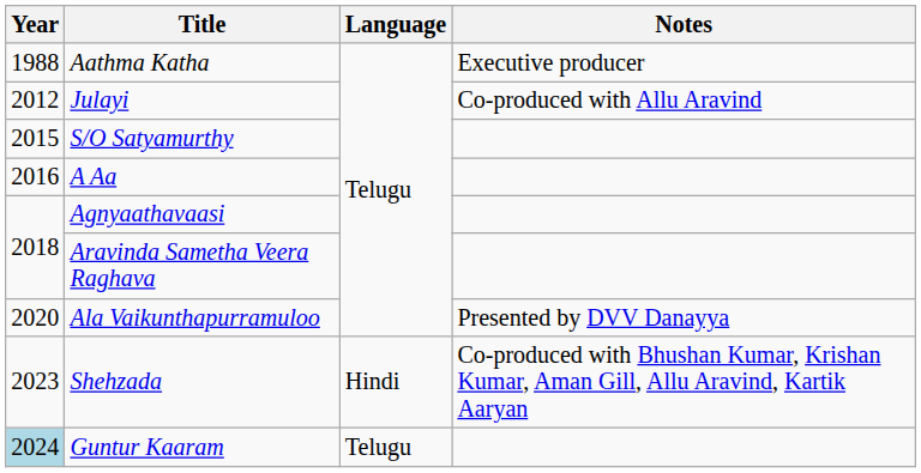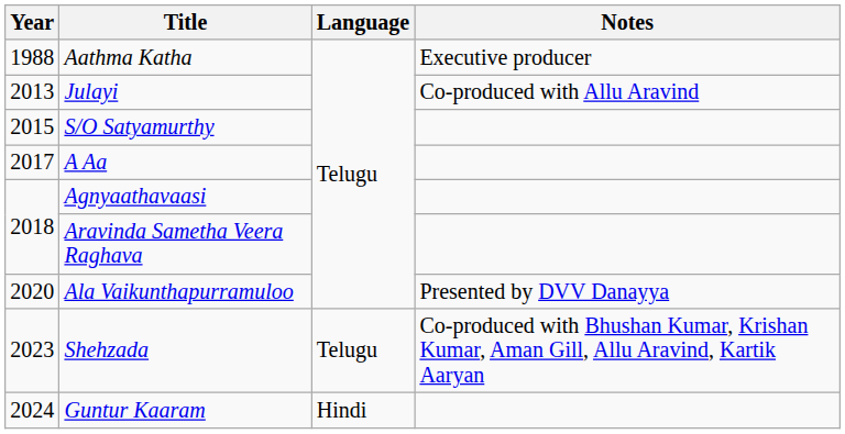Julayi | Year: 2012 -> 2013
A Aa | Year: 2016 -> 2017
Shehzada | Language: Hindi -> Telugu
Guntur Kaaram | Year: lightblue background -> no background
Guntur Kaaram | Language: Telugu -> Hindi
